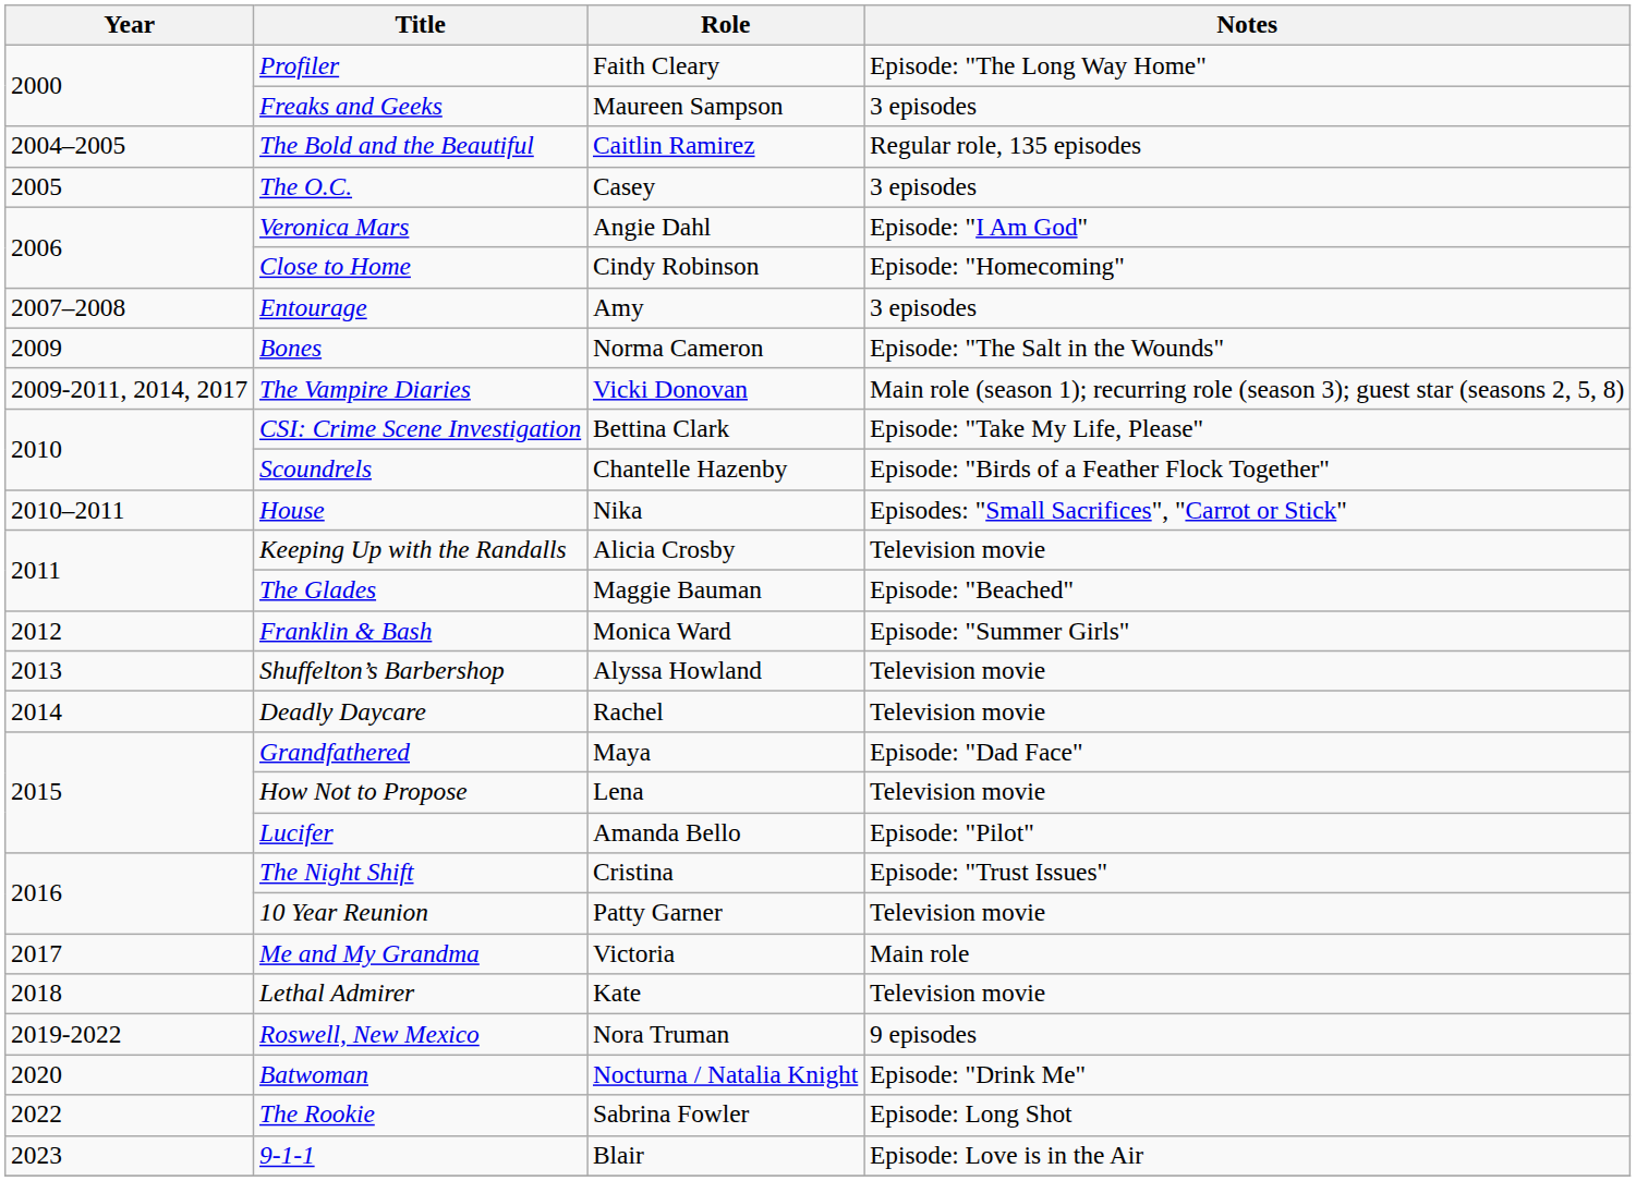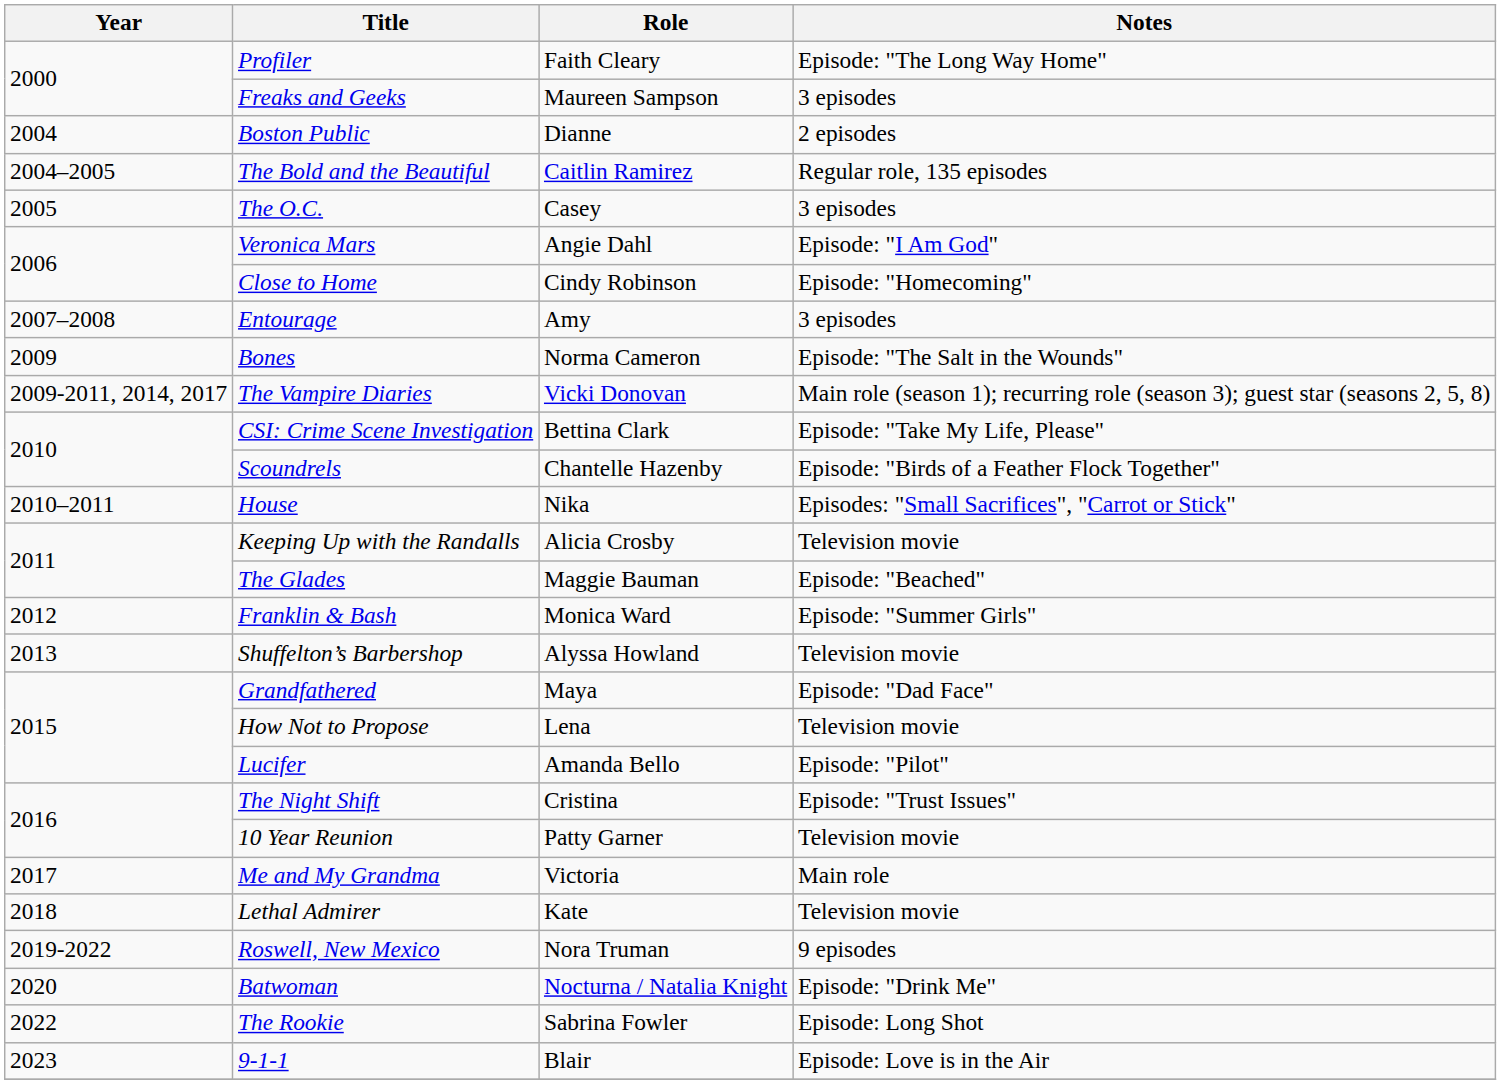+ row: 2004 | Boston Public | Dianne | 2 episodes
- row: 2014 | Deadly Daycare | Rachel | Television movie
